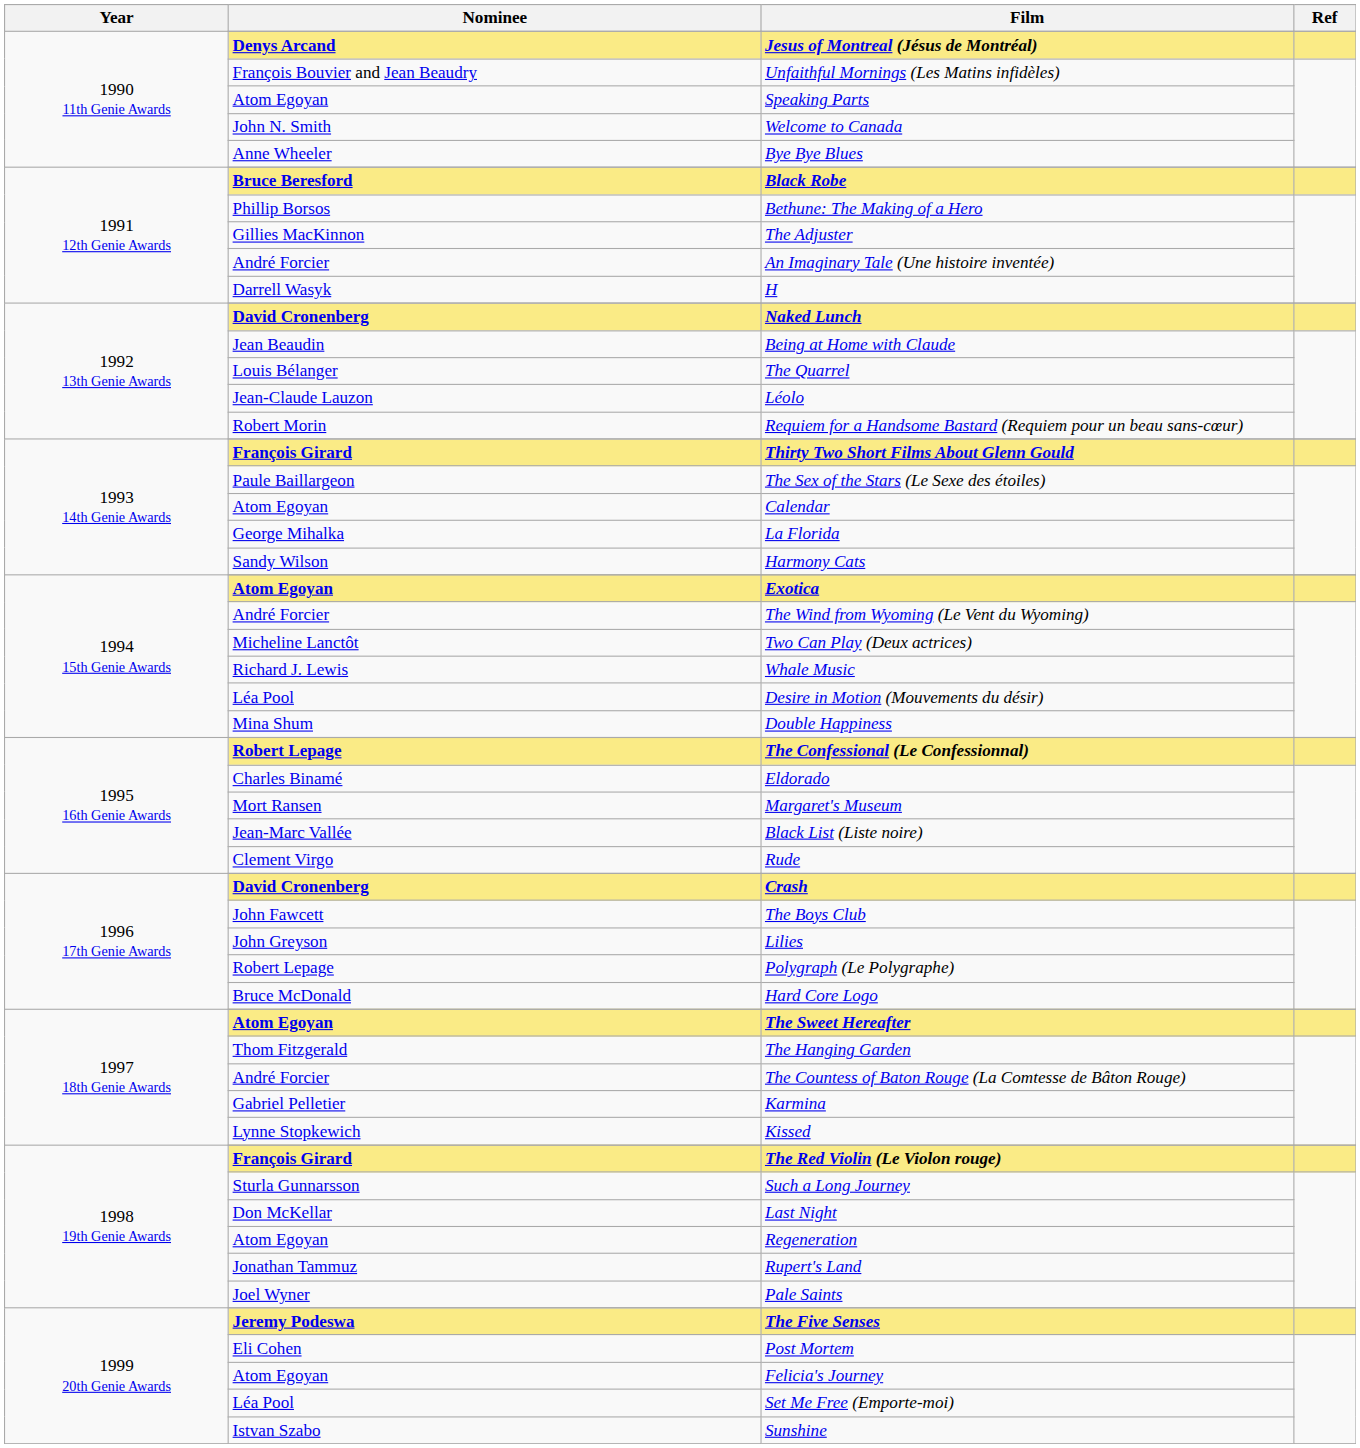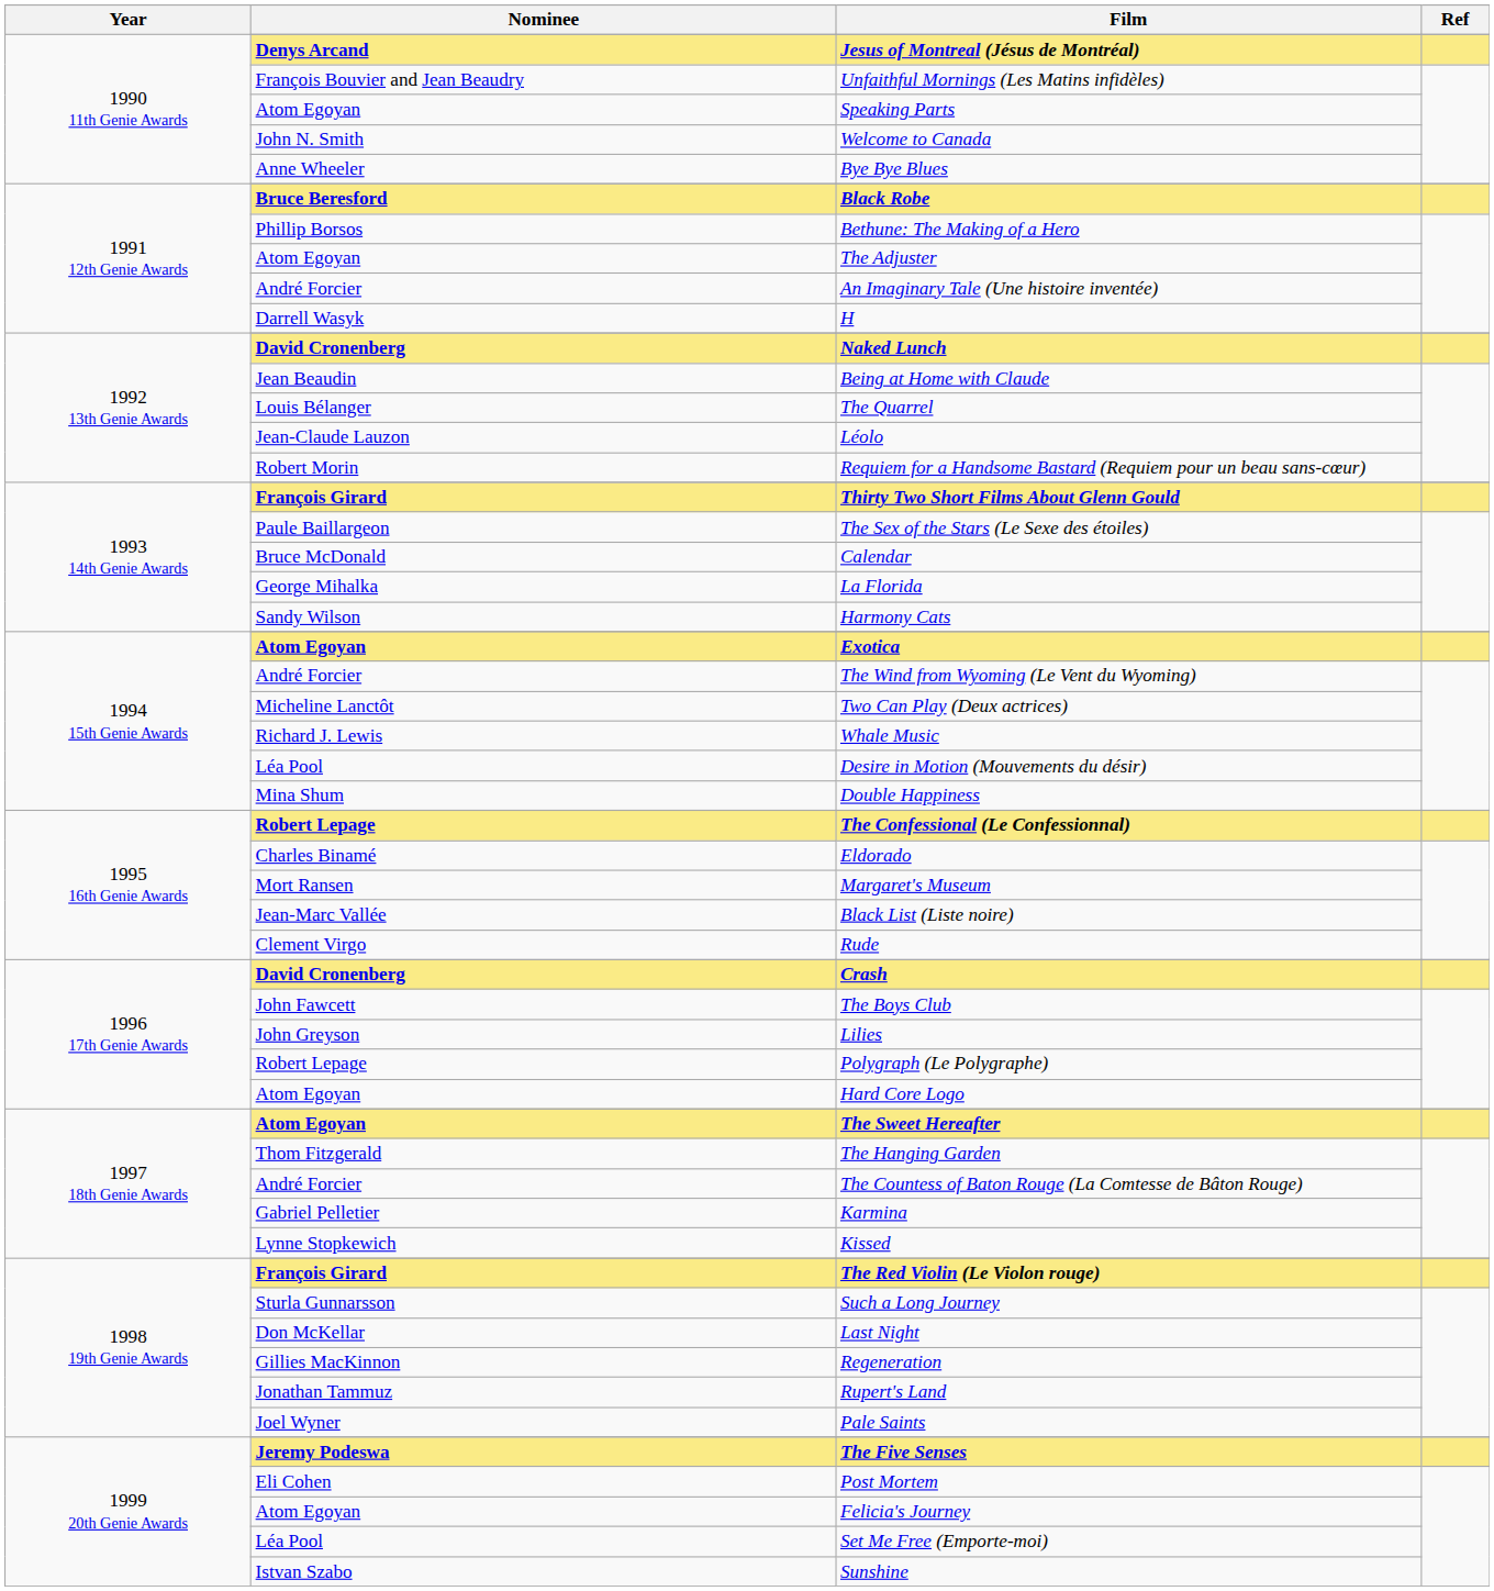The Adjuster | Nominee: Gillies MacKinnon -> Atom Egoyan
Calendar | Nominee: Atom Egoyan -> Bruce McDonald
Hard Core Logo | Nominee: Bruce McDonald -> Atom Egoyan
Regeneration | Nominee: Atom Egoyan -> Gillies MacKinnon
